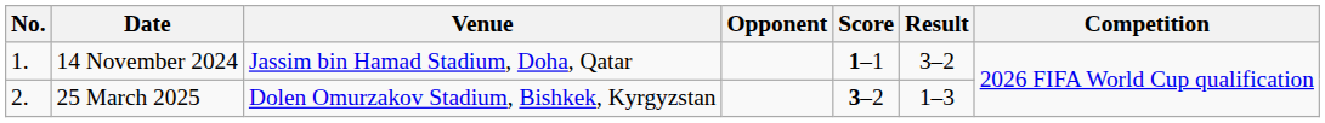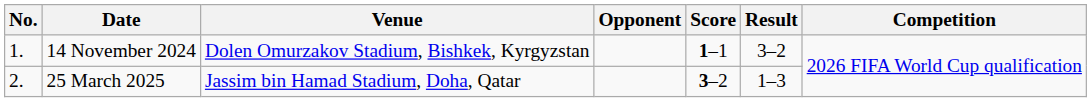14 November 2024 | Venue: Jassim bin Hamad Stadium, Doha, Qatar -> Dolen Omurzakov Stadium, Bishkek, Kyrgyzstan
25 March 2025 | Venue: Dolen Omurzakov Stadium, Bishkek, Kyrgyzstan -> Jassim bin Hamad Stadium, Doha, Qatar
